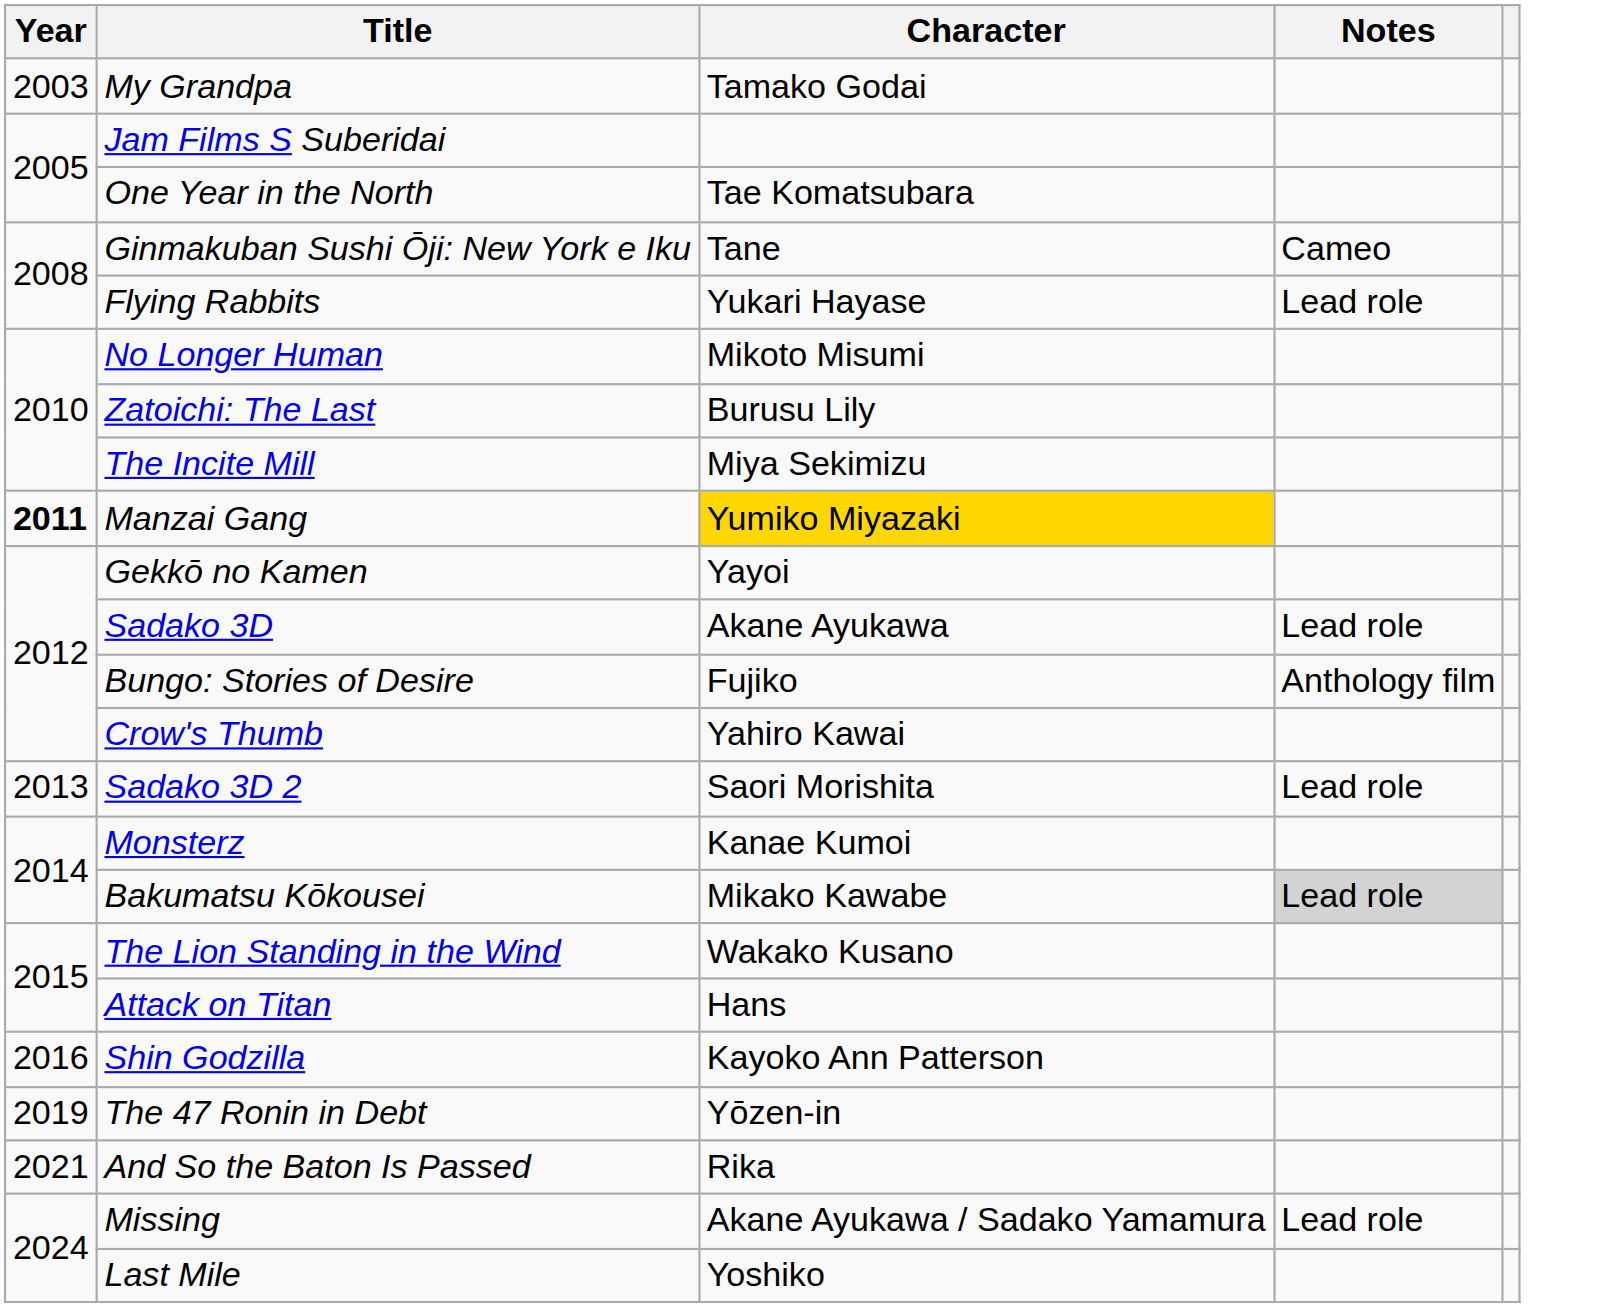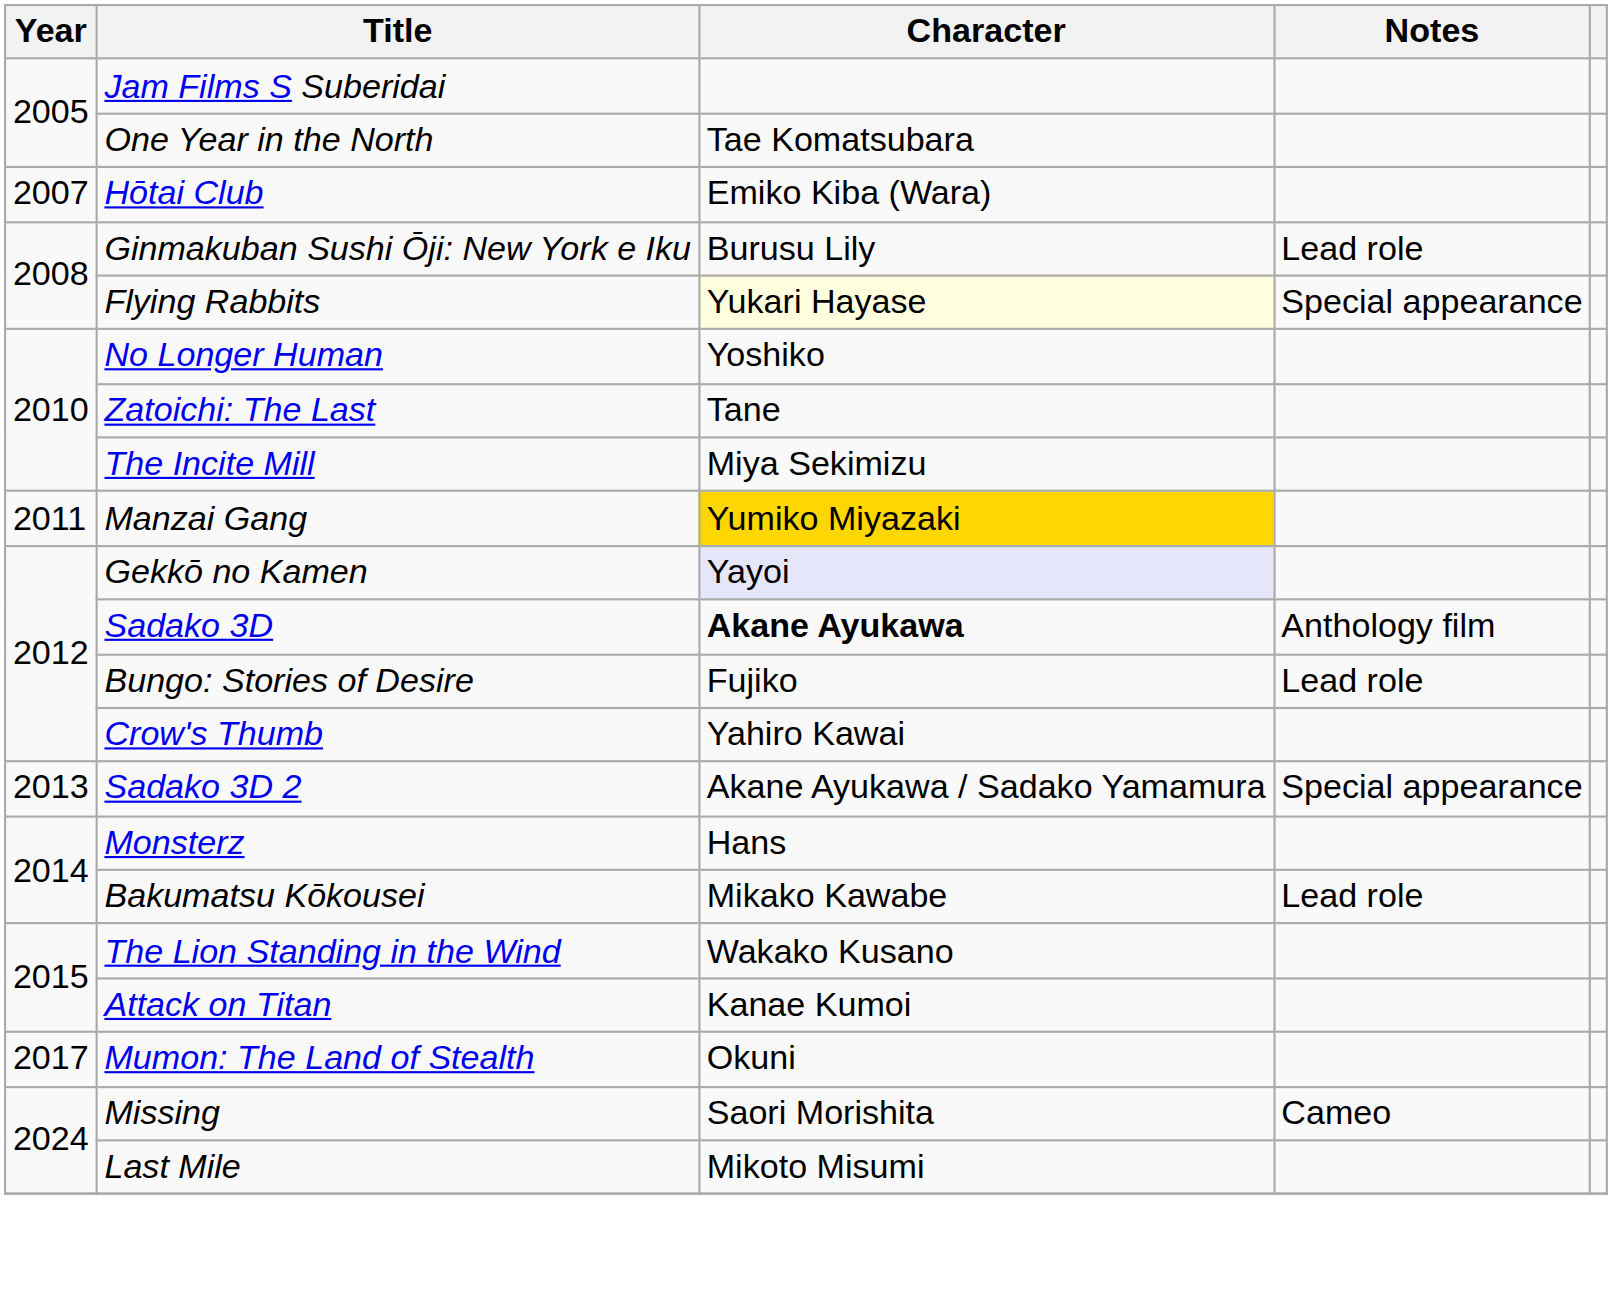- row: 2003 | My Grandpa | Tamako Godai
+ row: 2007 | Hōtai Club | Emiko Kiba (Wara)
Ginmakuban Sushi Ōji: New York e Iku | Character: Tane -> Burusu Lily
Ginmakuban Sushi Ōji: New York e Iku | Notes: Cameo -> Lead role
Flying Rabbits | Character: no background -> lightyellow background
Flying Rabbits | Notes: Lead role -> Special appearance
No Longer Human | Character: Mikoto Misumi -> Yoshiko
Zatoichi: The Last | Character: Burusu Lily -> Tane
Manzai Gang | Year: bold -> normal
Gekkō no Kamen | Character: no background -> lavender background
Sadako 3D | Character: normal -> bold
Sadako 3D | Notes: Lead role -> Anthology film
Bungo: Stories of Desire | Notes: Anthology film -> Lead role
Sadako 3D 2 | Character: Saori Morishita -> Akane Ayukawa / Sadako Yamamura
Sadako 3D 2 | Notes: Lead role -> Special appearance
Monsterz | Character: Kanae Kumoi -> Hans
Bakumatsu Kōkousei | Notes: lightgrey background -> no background
Attack on Titan | Character: Hans -> Kanae Kumoi
- row: 2016 | Shin Godzilla | Kayoko Ann Patterson
+ row: 2017 | Mumon: The Land of Stealth | Okuni
- row: 2019 | The 47 Ronin in Debt | Yōzen-in
- row: 2021 | And So the Baton Is Passed | Rika
Missing | Character: Akane Ayukawa / Sadako Yamamura -> Saori Morishita
Missing | Notes: Lead role -> Cameo
Last Mile | Character: Yoshiko -> Mikoto Misumi
